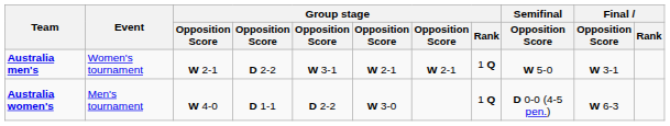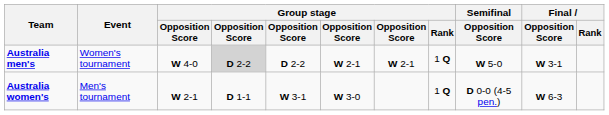Australia men's | column 3: W 2-1 -> W 4-0
Australia men's | column 4: no background -> lightgrey background
Australia men's | column 5: W 3-1 -> D 2-2
Australia women's | column 3: W 4-0 -> W 2-1
Australia women's | column 5: D 2-2 -> W 3-1
